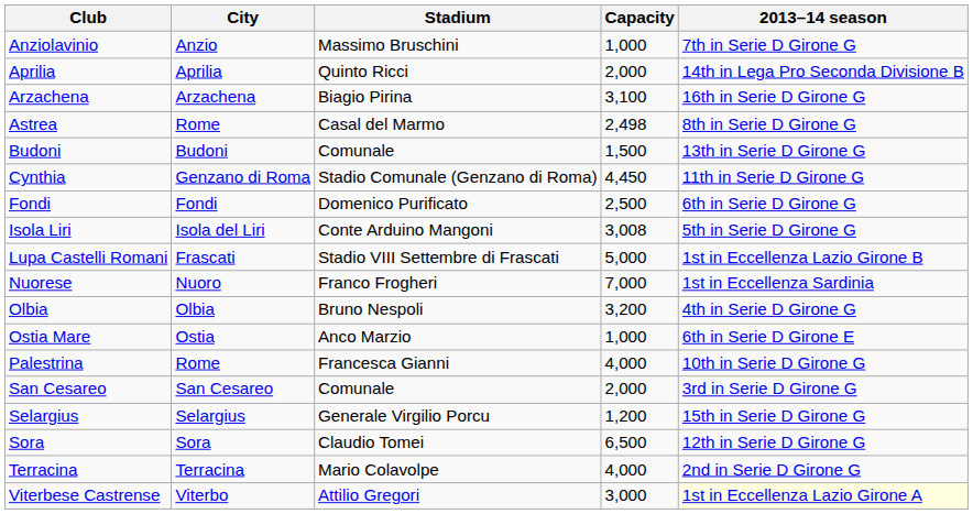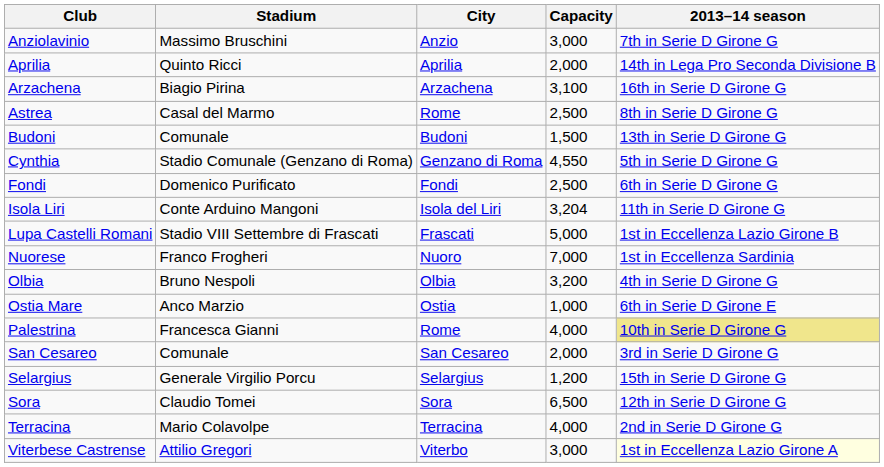columns swapped: City <-> Stadium
Anziolavinio | Capacity: 1,000 -> 3,000
Astrea | Capacity: 2,498 -> 2,500
Cynthia | Capacity: 4,450 -> 4,550
Cynthia | 2013–14 season: 11th in Serie D Girone G -> 5th in Serie D Girone G
Isola Liri | Capacity: 3,008 -> 3,204
Isola Liri | 2013–14 season: 5th in Serie D Girone G -> 11th in Serie D Girone G
Palestrina | 2013–14 season: no background -> khaki background
